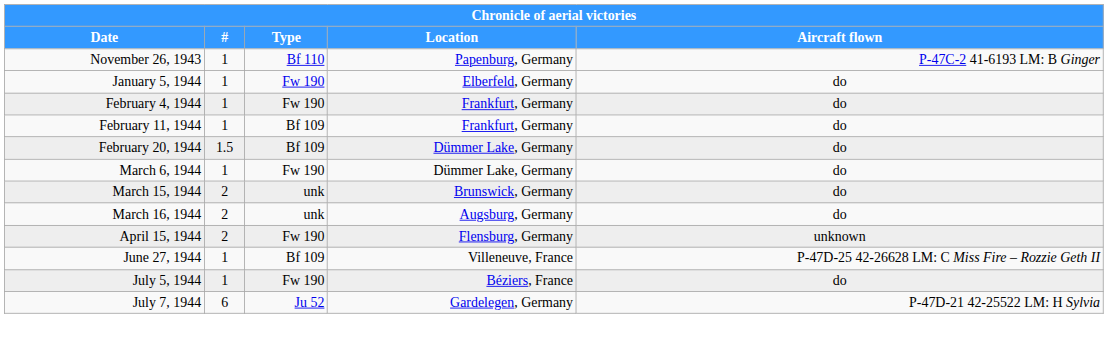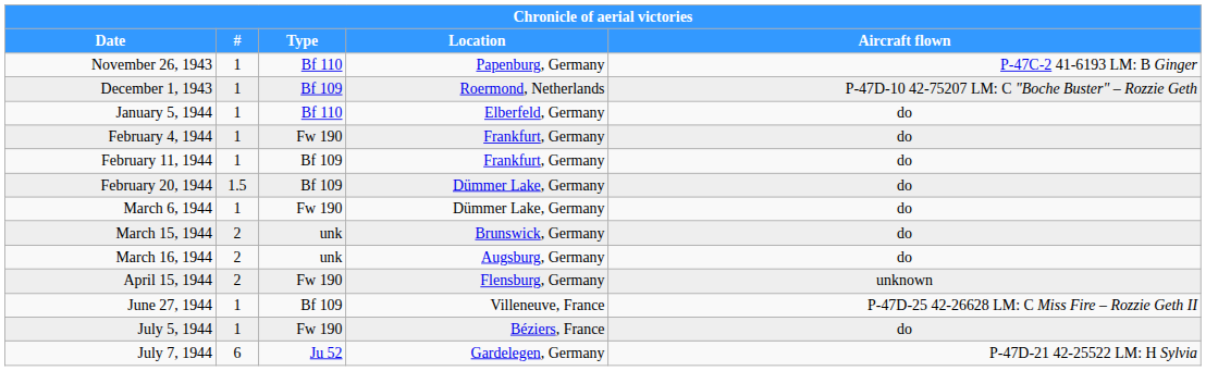+ row: December 1, 1943 | 1 | Bf 109 | Roermond, Netherlands | P-47D-10 42-75207 LM: C "Boche Buster" – Rozzie Geth
January 5, 1944 | Type: Fw 190 -> Bf 110
